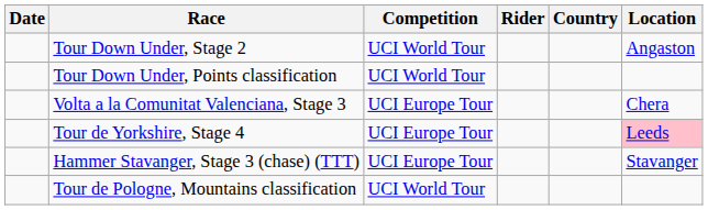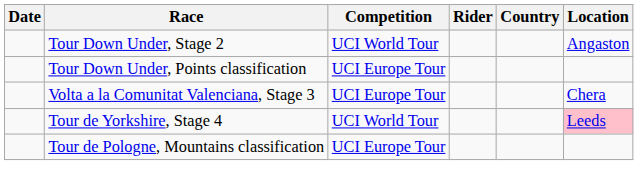Tour Down Under, Points classification | Competition: UCI World Tour -> UCI Europe Tour
Tour de Yorkshire, Stage 4 | Competition: UCI Europe Tour -> UCI World Tour
- row: Hammer Stavanger, Stage 3 (chase) (TTT) | UCI Europe Tour | Stavanger
Tour de Pologne, Mountains classification | Competition: UCI World Tour -> UCI Europe Tour
